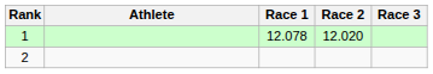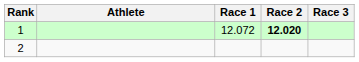1 | Race 1: 12.078 -> 12.072
1 | Race 2: normal -> bold
